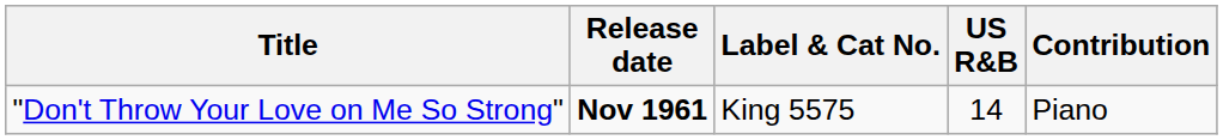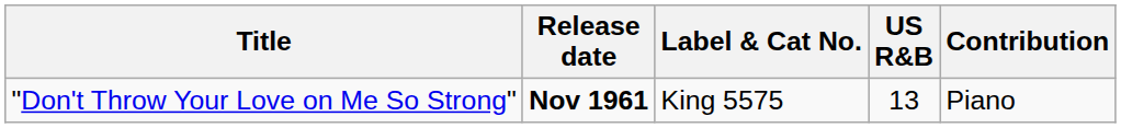"Don't Throw Your Love on Me So Strong" | US R&B: 14 -> 13
